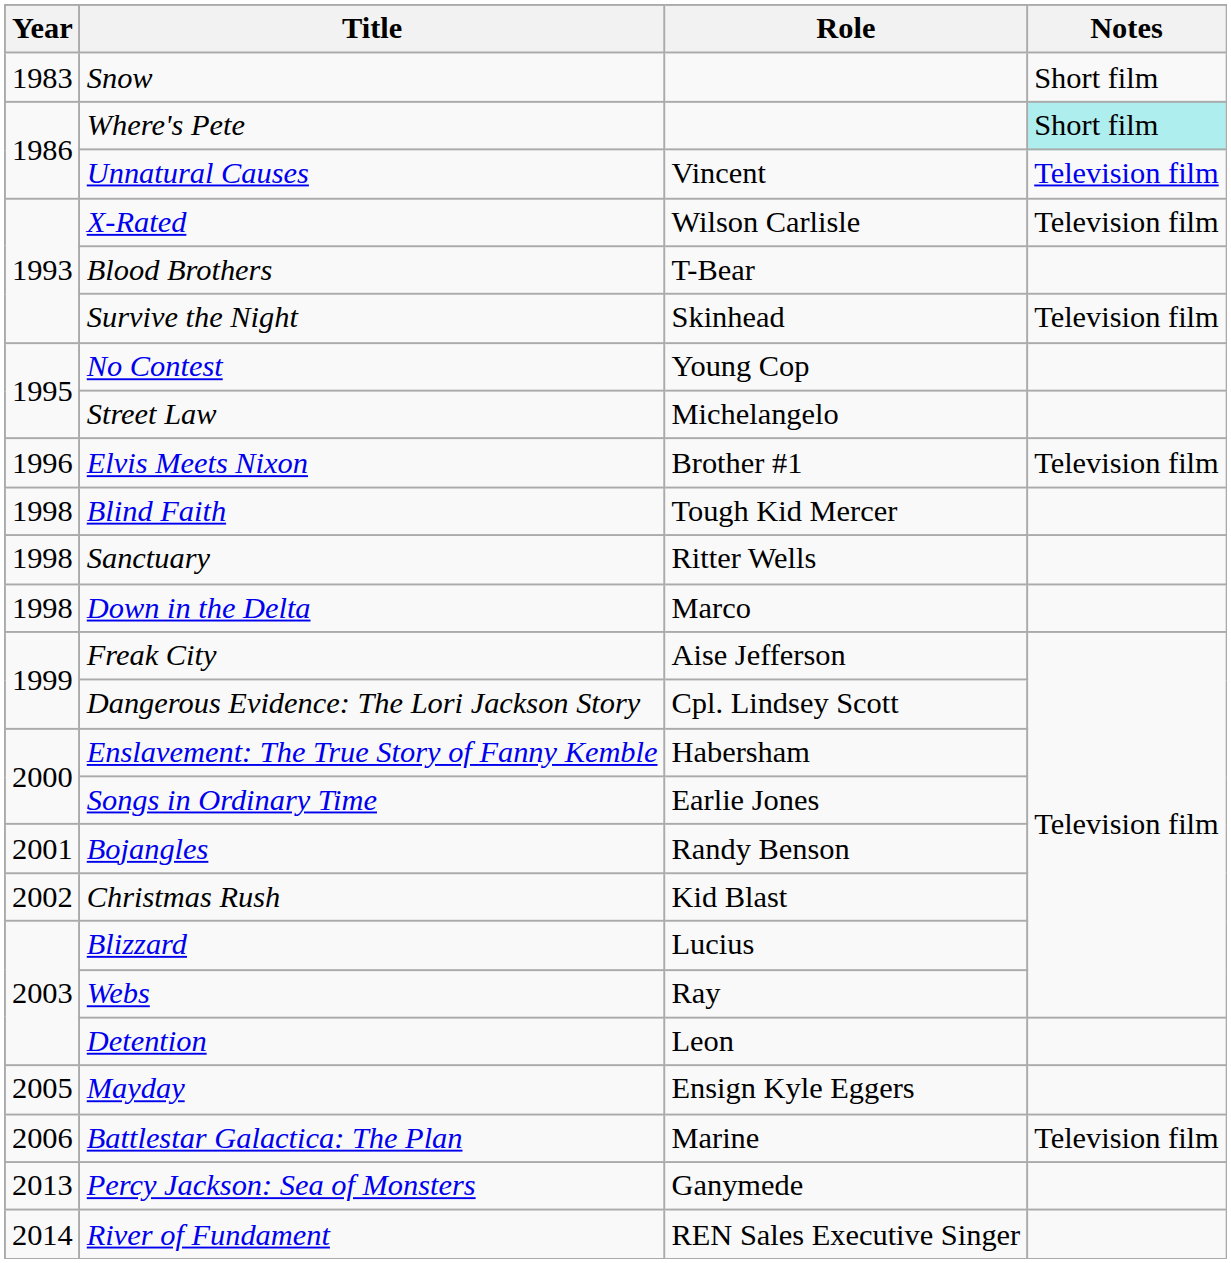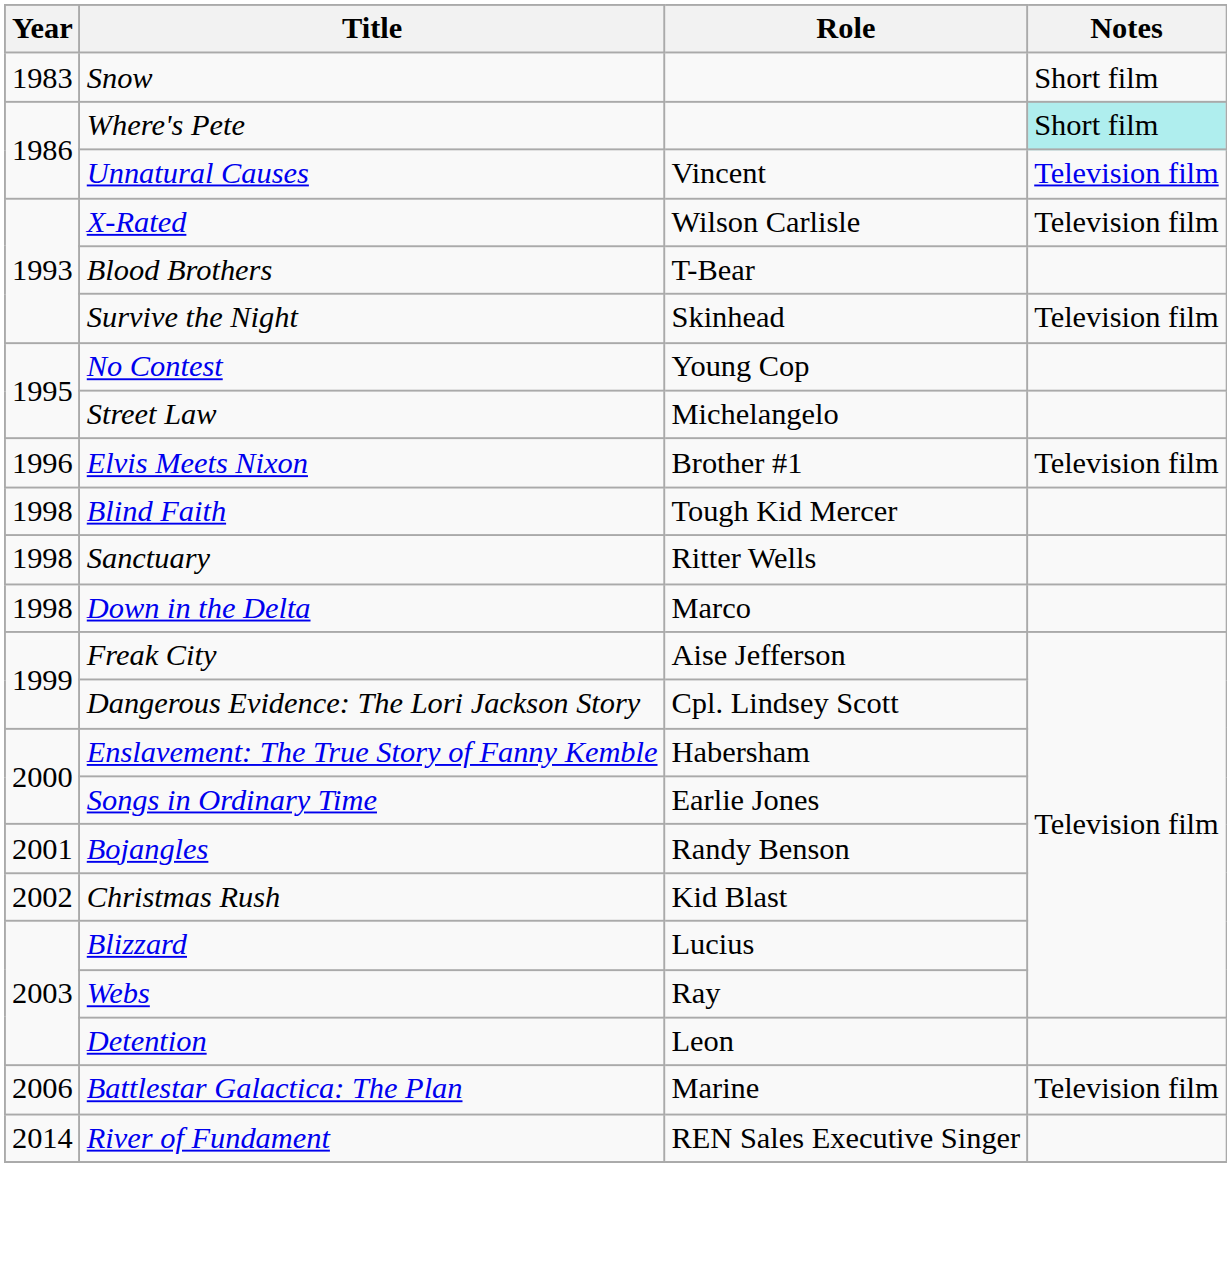- row: 2005 | Mayday | Ensign Kyle Eggers
- row: 2013 | Percy Jackson: Sea of Monsters | Ganymede
